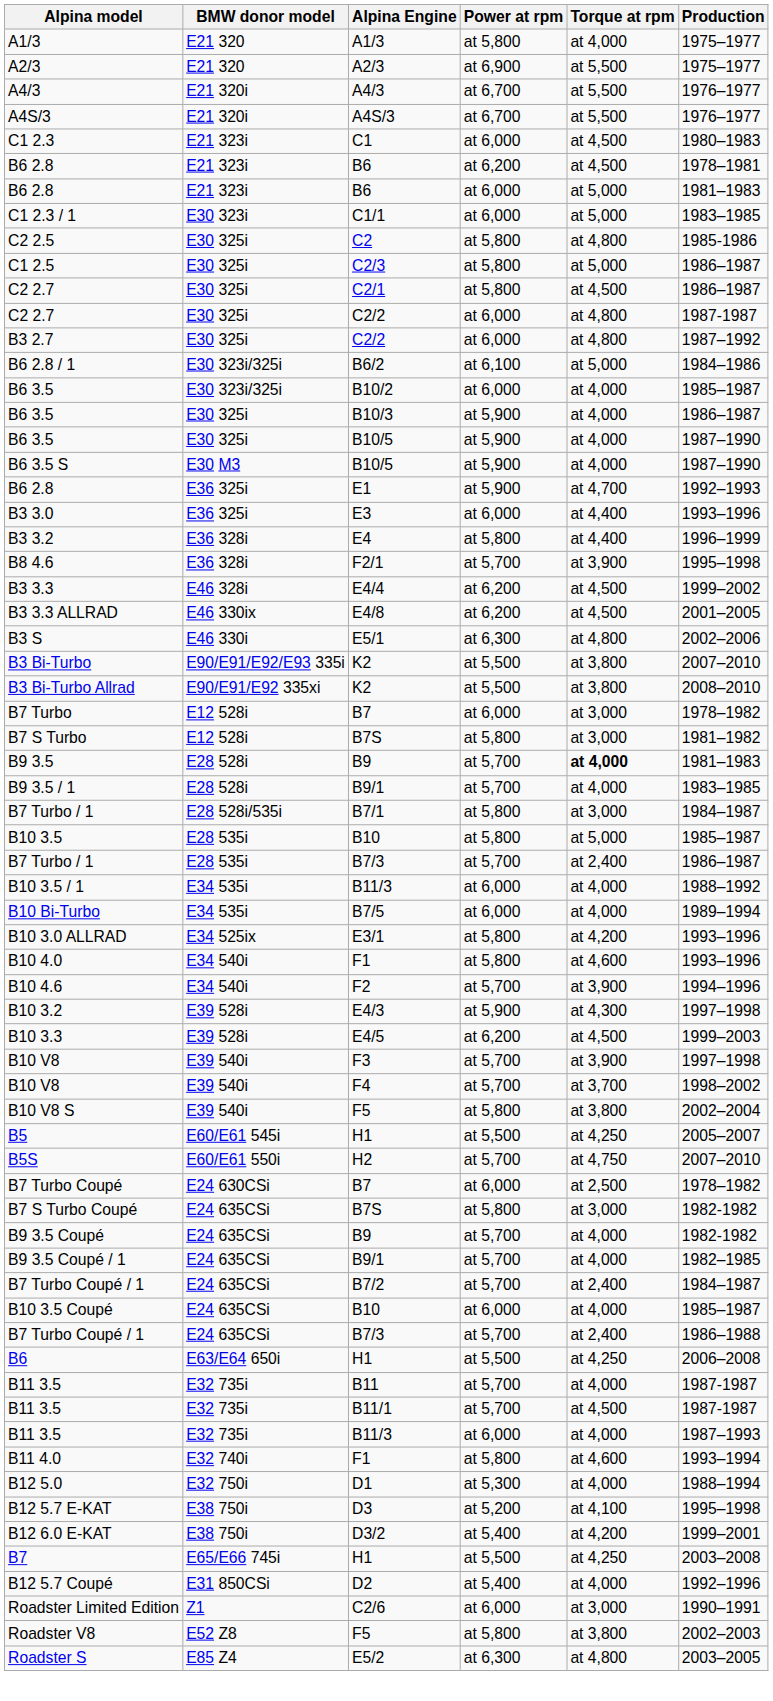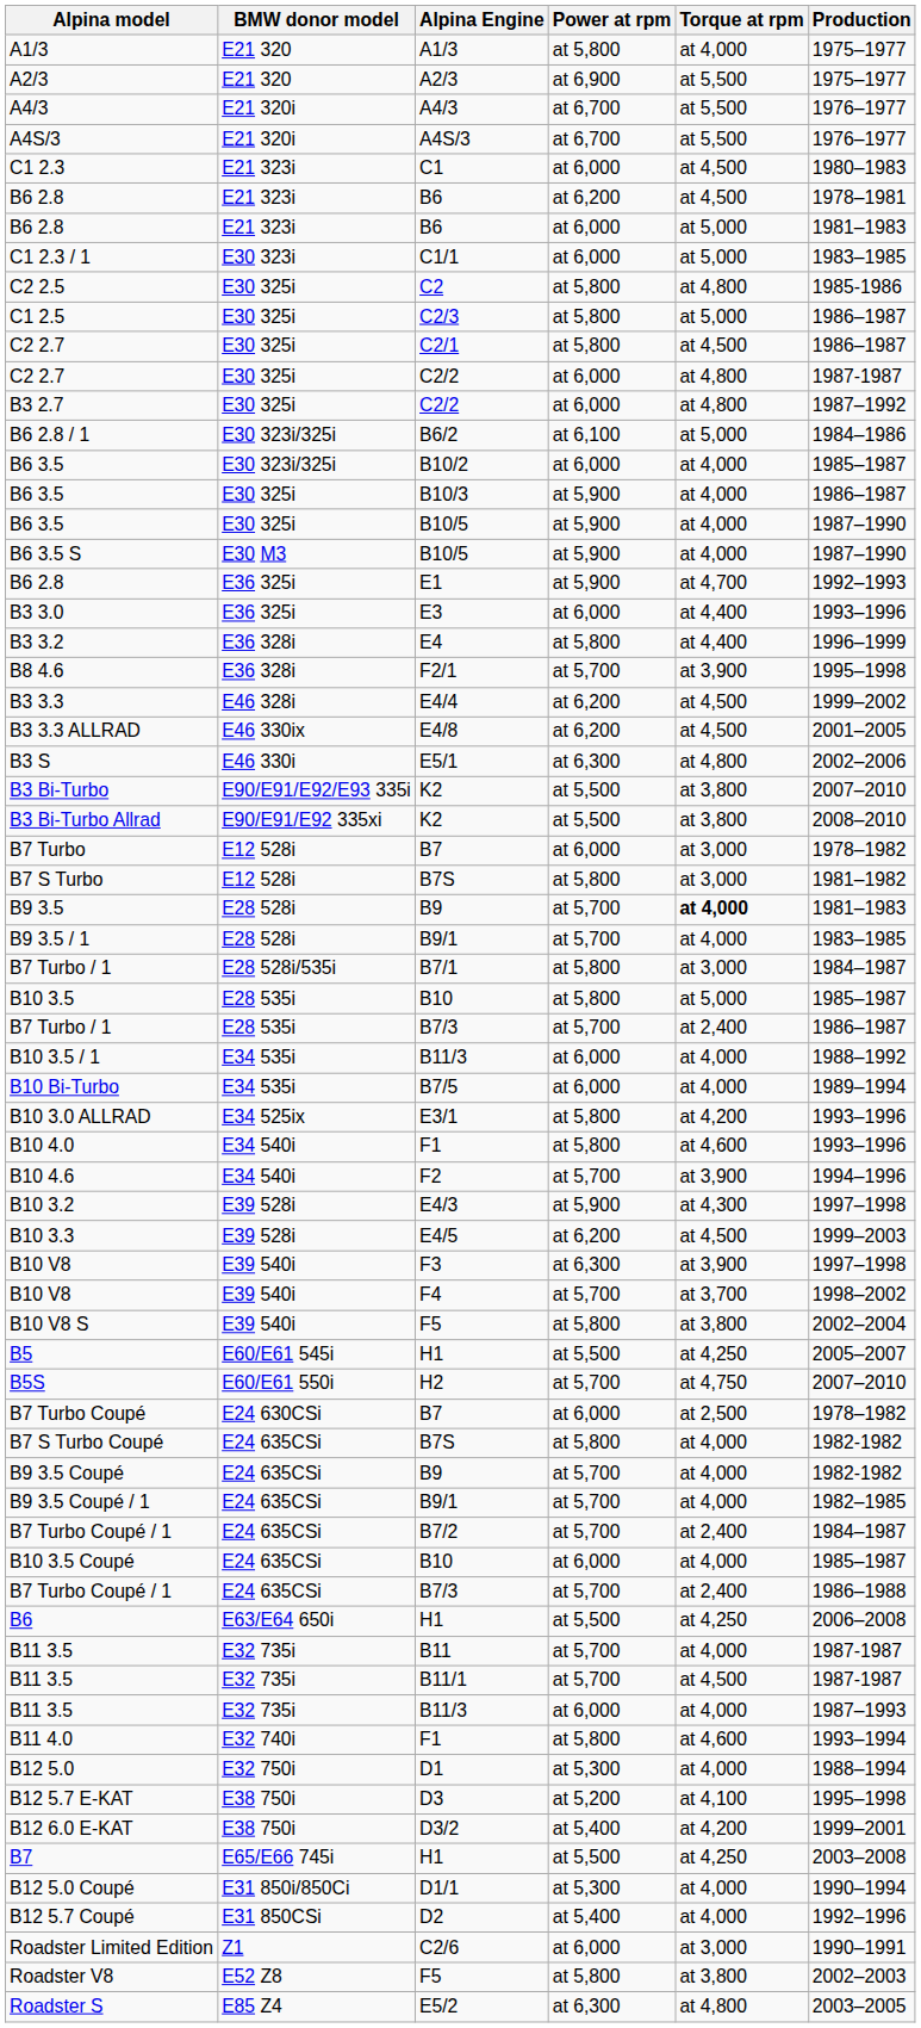B10 V8 / F3 | Power at rpm: at 5,700 -> at 6,300
B7 S Turbo Coupé | Torque at rpm: at 3,000 -> at 4,000
+ row: B12 5.0 Coupé | E31 850i/850Ci | D1/1 | at 5,300 | at 4,000 | 1990–1994
